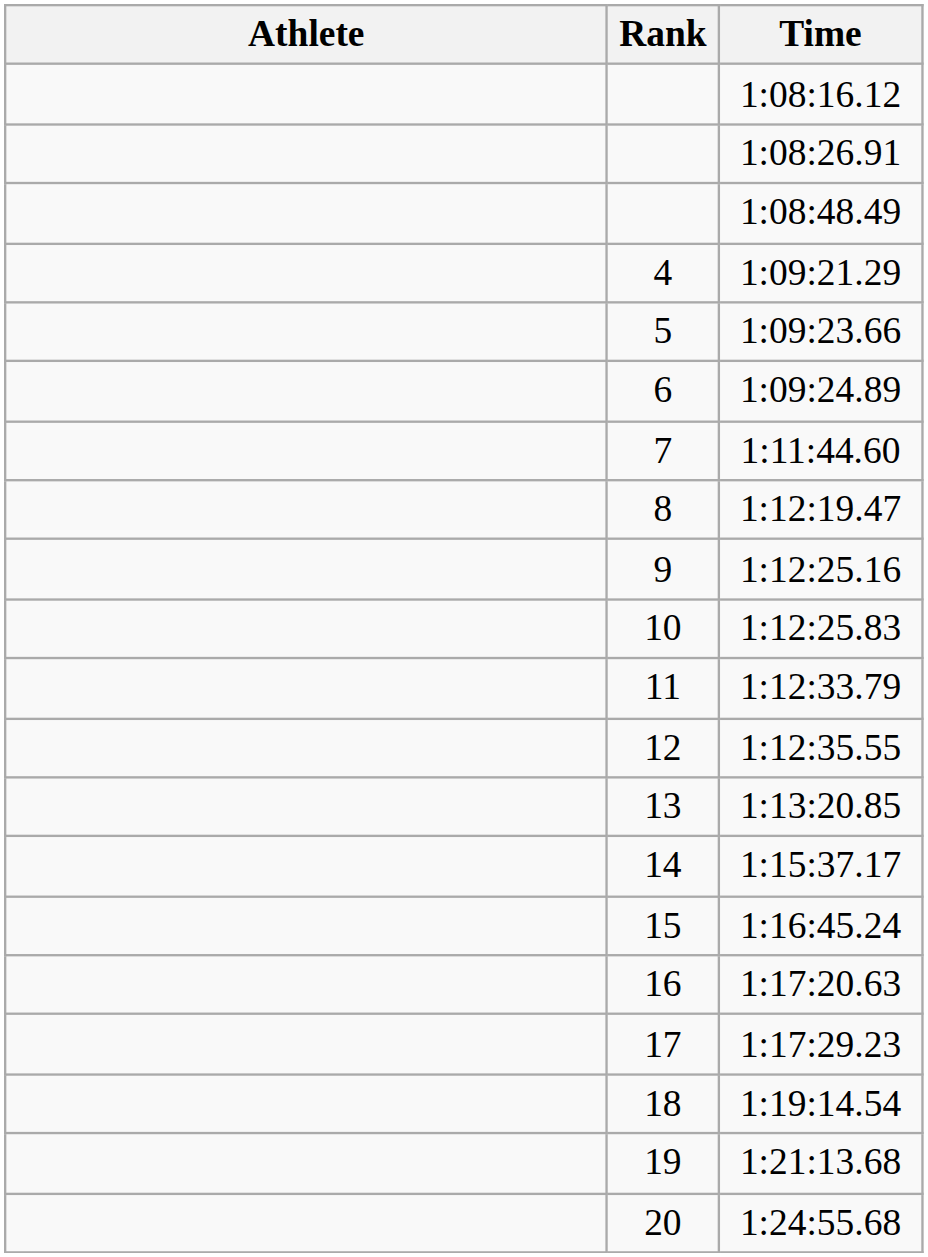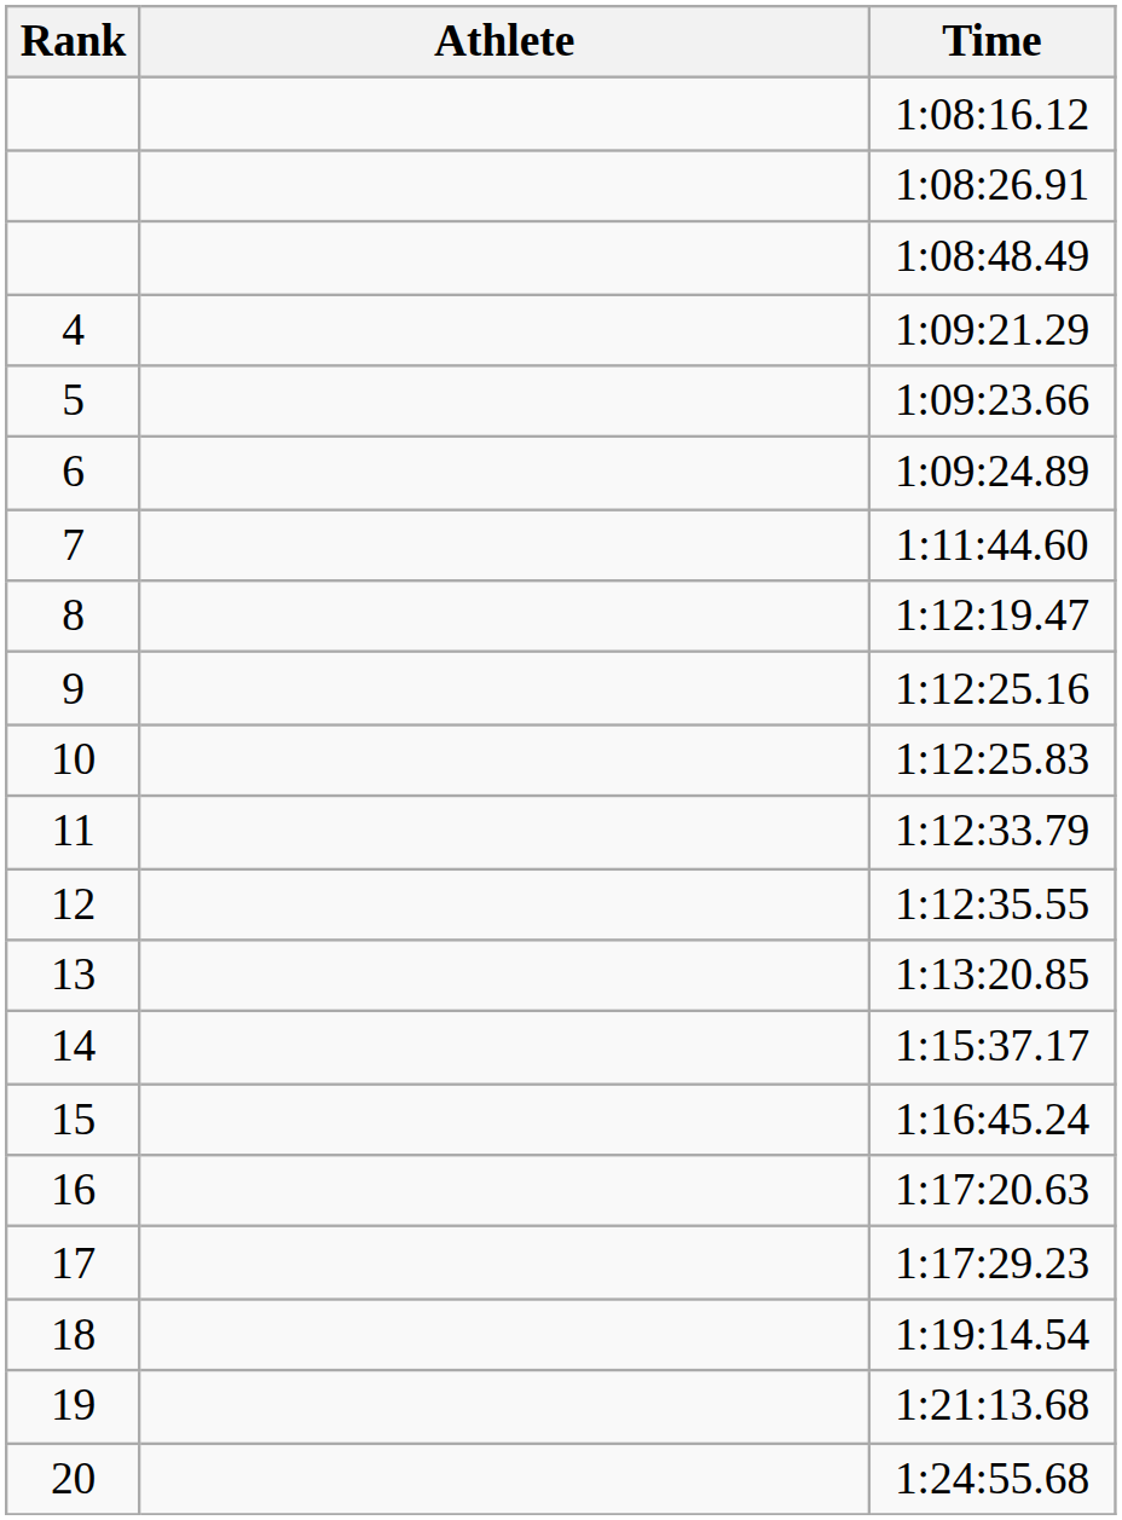columns swapped: Rank <-> Athlete
